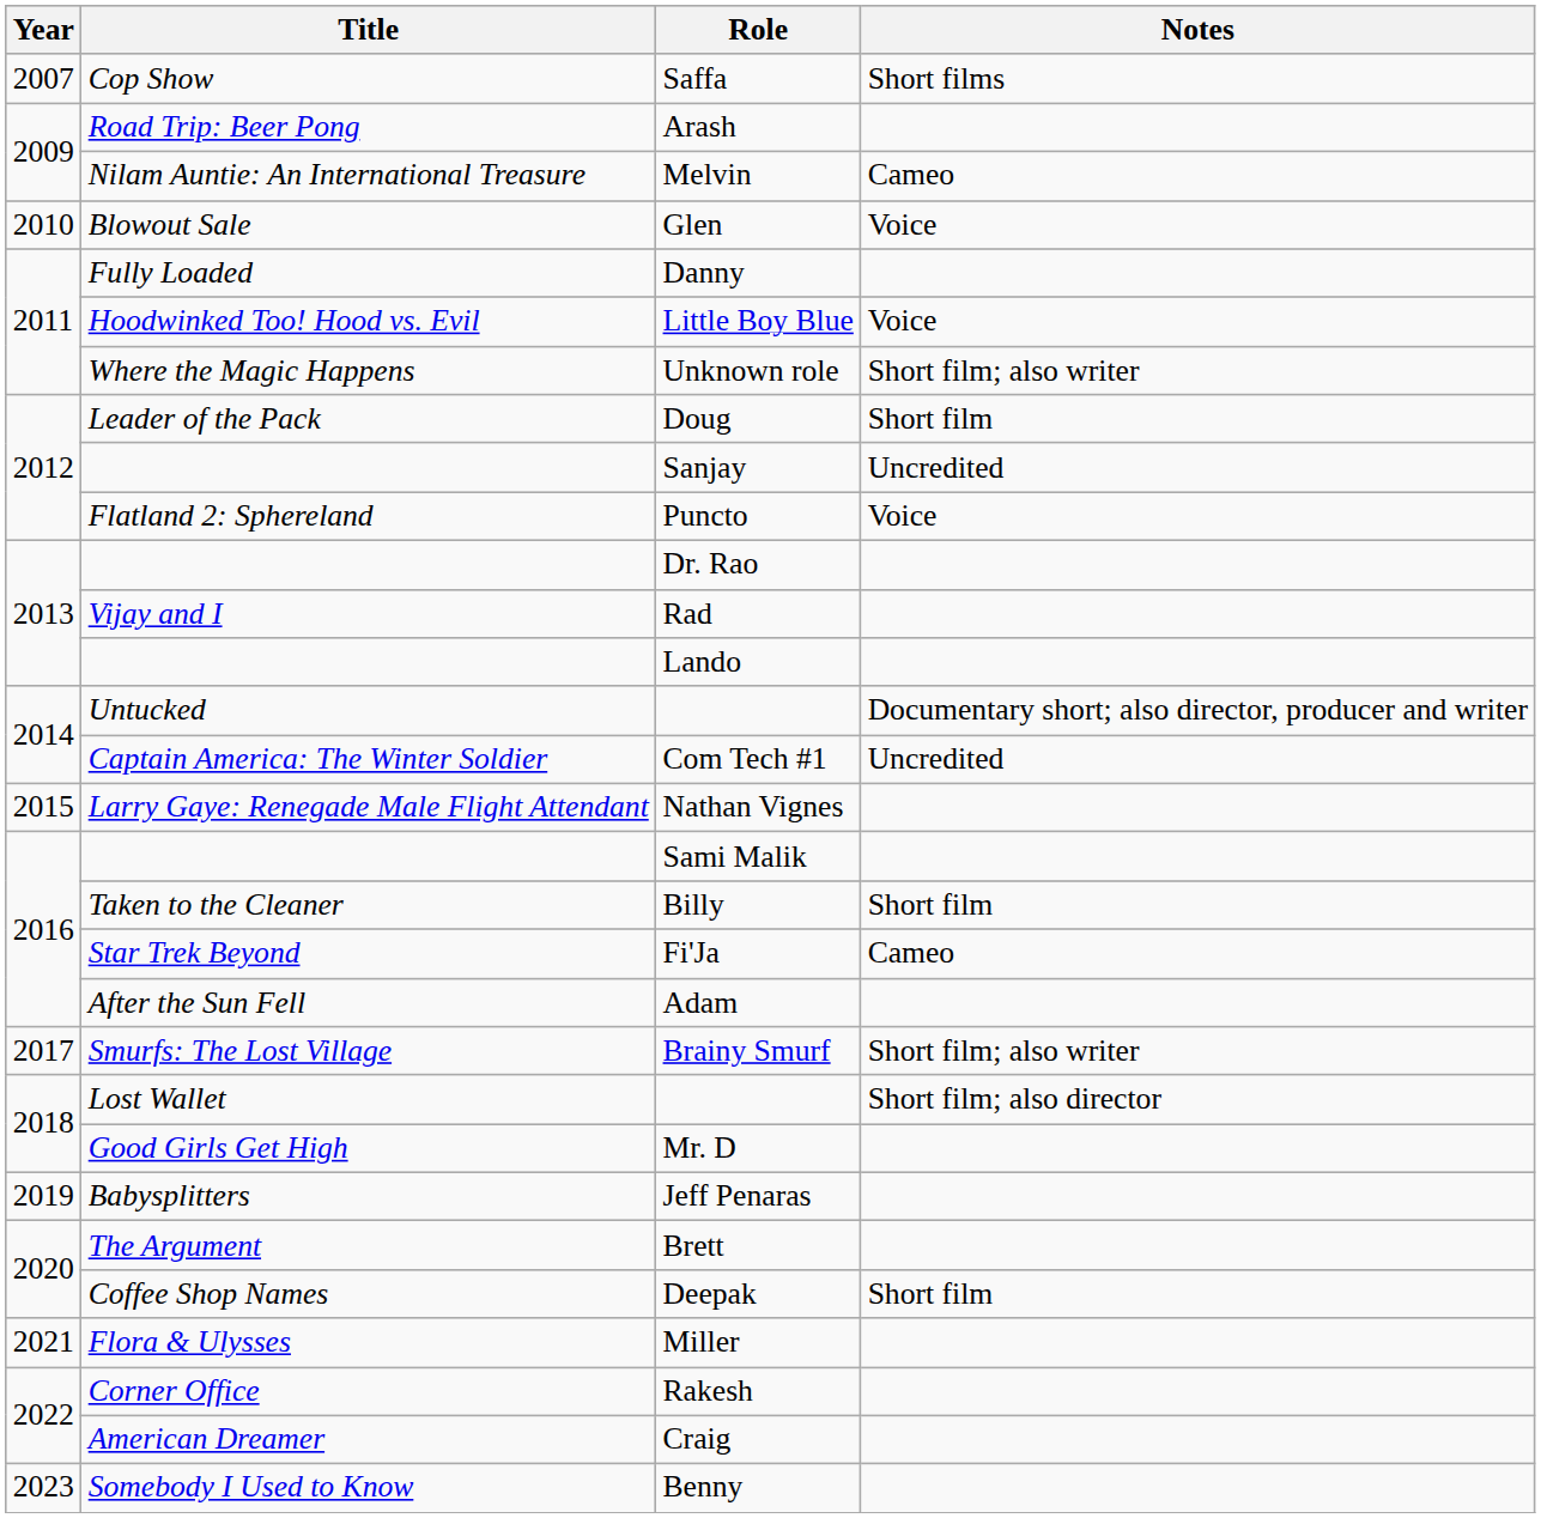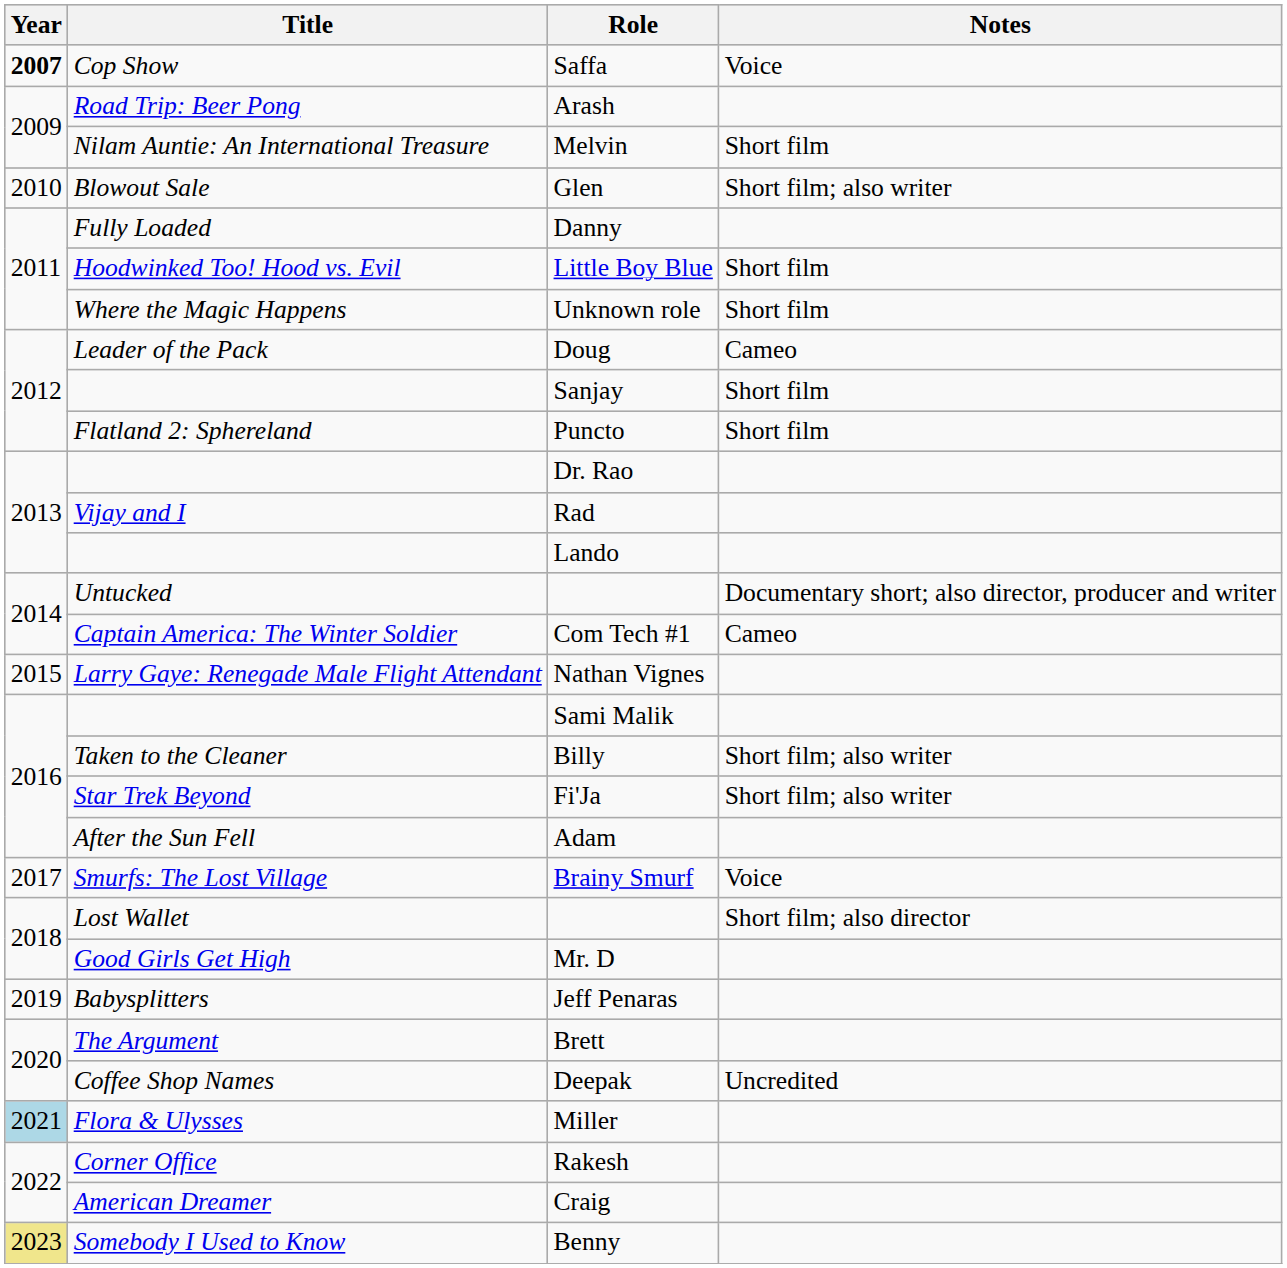Saffa | Year: normal -> bold
Saffa | Notes: Short films -> Voice
Melvin | Notes: Cameo -> Short film
Glen | Notes: Voice -> Short film; also writer
Little Boy Blue | Notes: Voice -> Short film
Unknown role | Notes: Short film; also writer -> Short film
Doug | Notes: Short film -> Cameo
Sanjay | Notes: Uncredited -> Short film
Puncto | Notes: Voice -> Short film
Com Tech #1 | Notes: Uncredited -> Cameo
Billy | Notes: Short film -> Short film; also writer
Fi'Ja | Notes: Cameo -> Short film; also writer
Brainy Smurf | Notes: Short film; also writer -> Voice
Deepak | Notes: Short film -> Uncredited
Miller | Year: no background -> lightblue background
Benny | Year: no background -> khaki background
